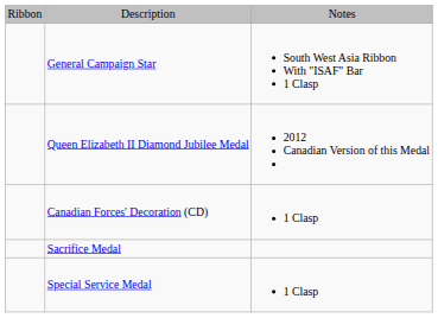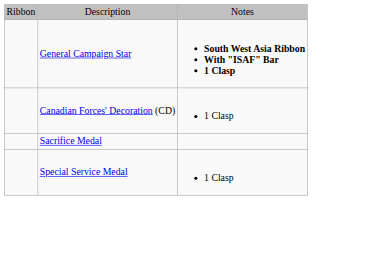General Campaign Star | column 3: normal -> bold
- row: Queen Elizabeth II Diamond Jubilee Medal | 2012 Canadian Version of this Medal
